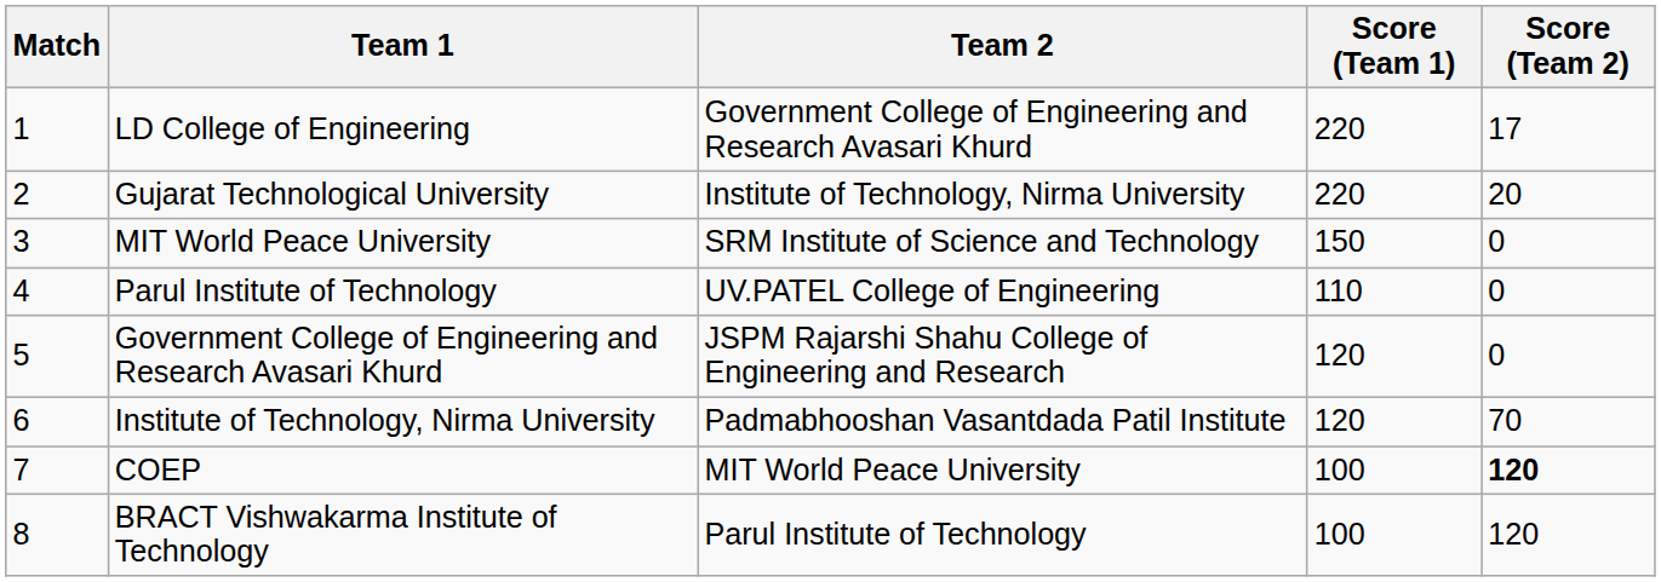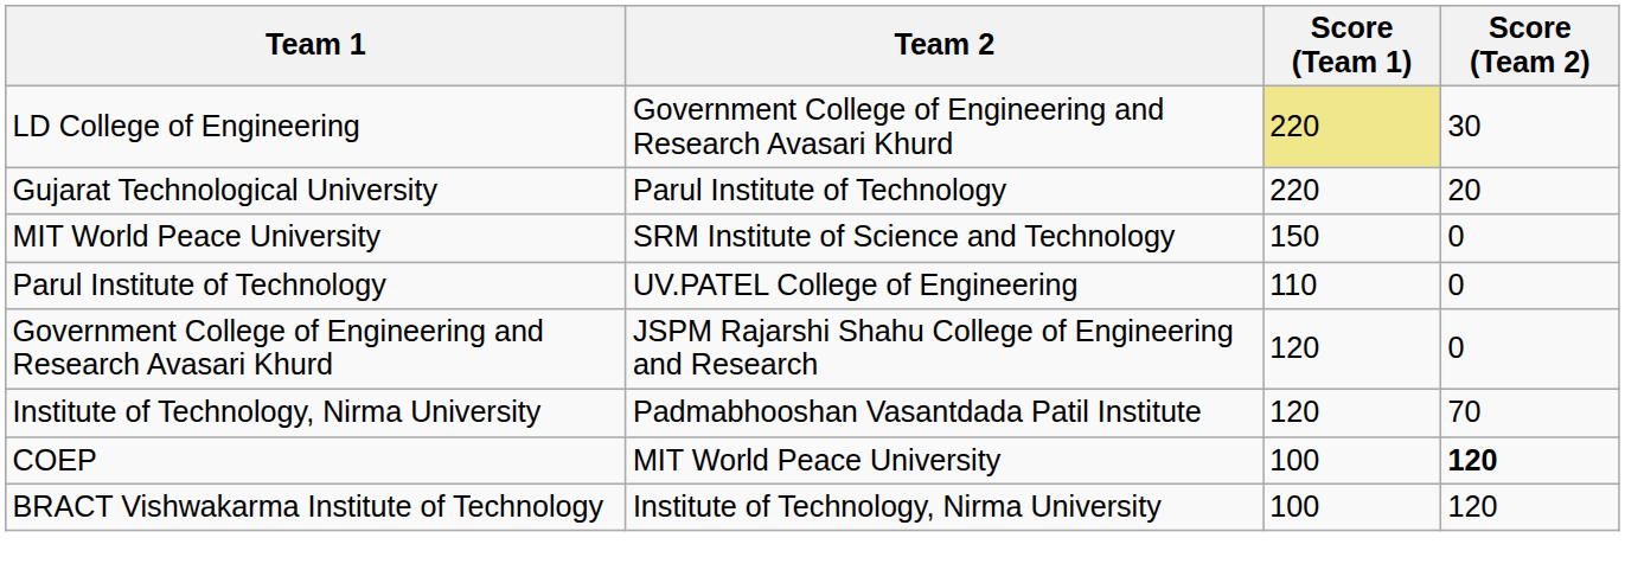- column: Match | 1 | 2 | 3 | 4 | 5 | 6 | 7 | 8
LD College of Engineering | Score (Team 1): no background -> khaki background
LD College of Engineering | Score (Team 2): 17 -> 30
Gujarat Technological University | Team 2: Institute of Technology, Nirma University -> Parul Institute of Technology
BRACT Vishwakarma Institute of Technology | Team 2: Parul Institute of Technology -> Institute of Technology, Nirma University
